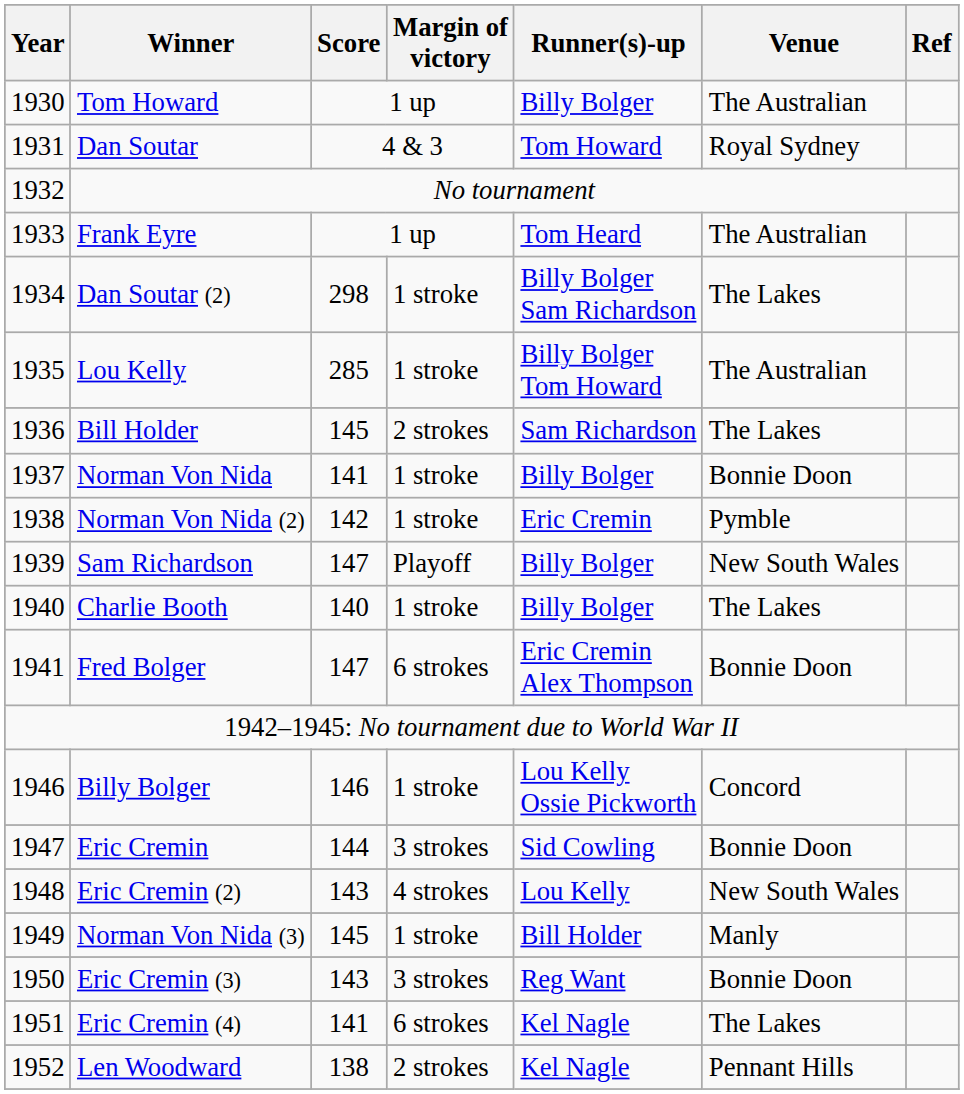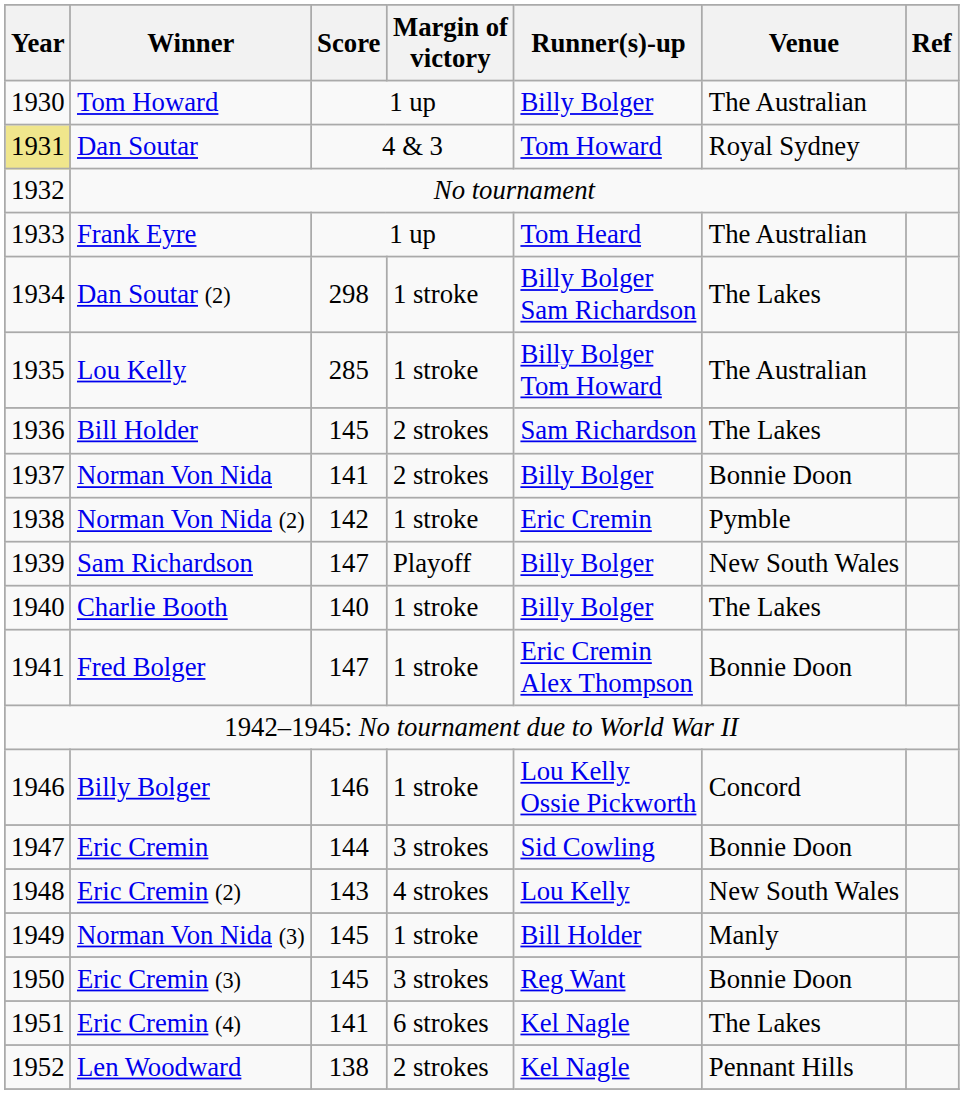Dan Soutar | Year: no background -> khaki background
Norman Von Nida | Margin of victory: 1 stroke -> 2 strokes
Fred Bolger | Margin of victory: 6 strokes -> 1 stroke
Eric Cremin (3) | Score: 143 -> 145
